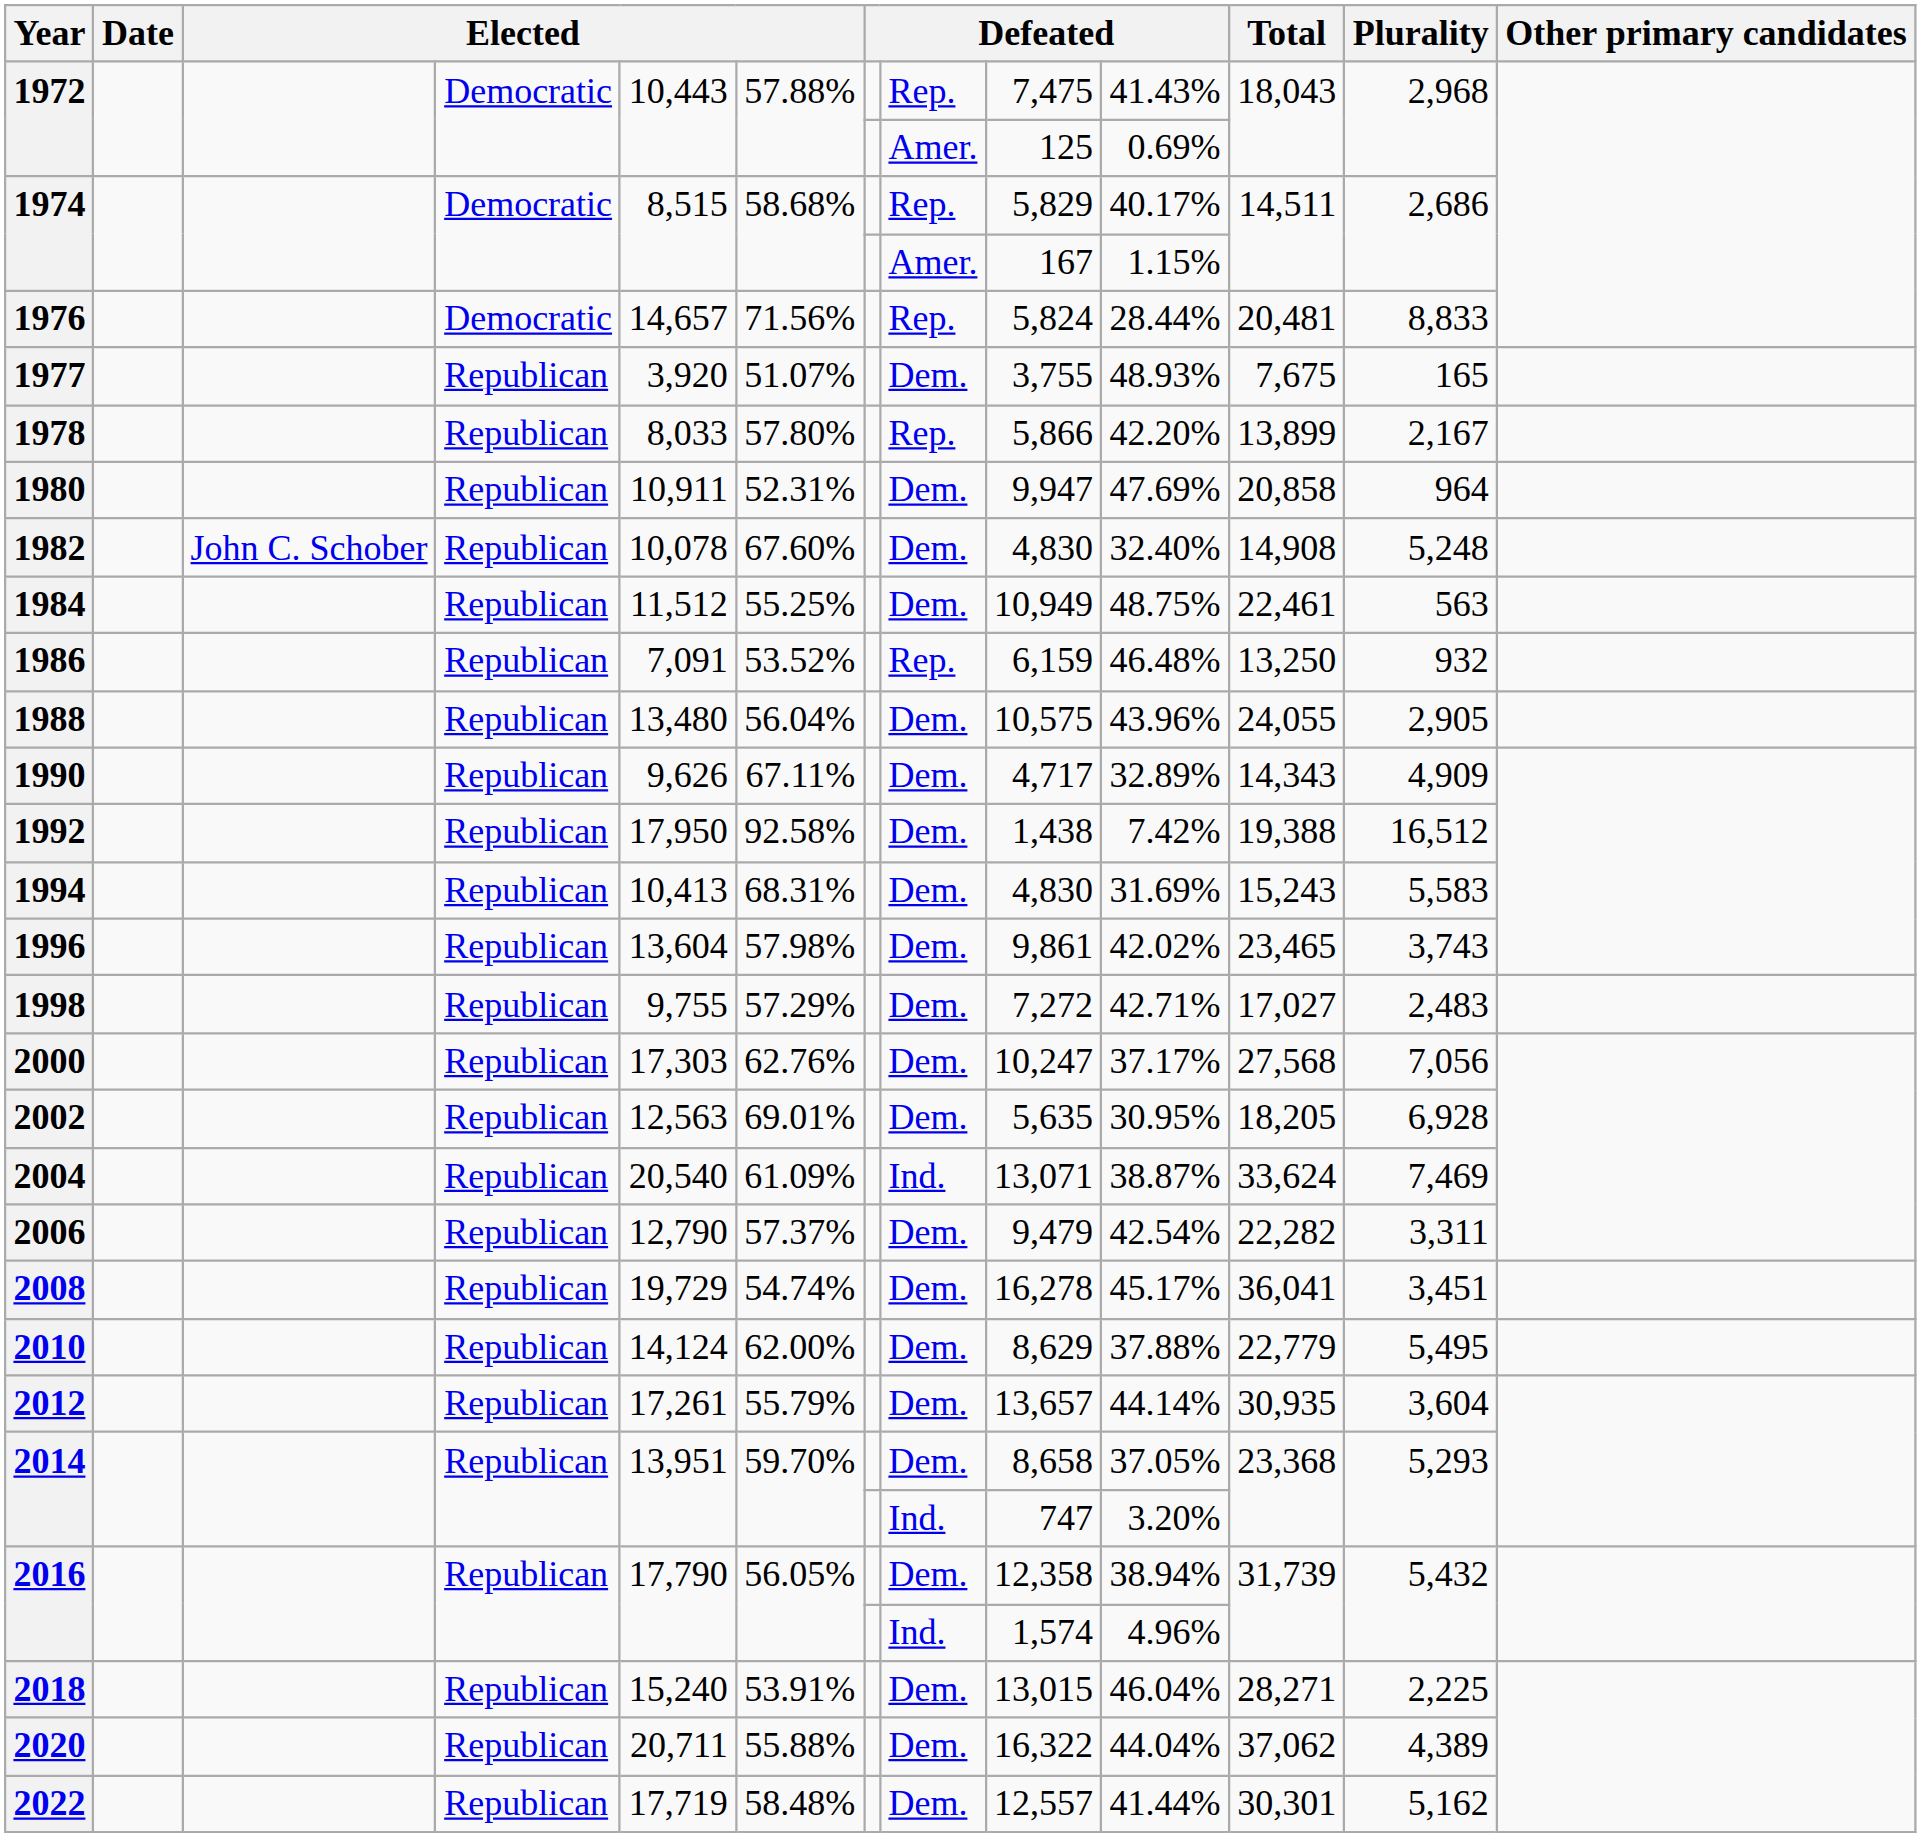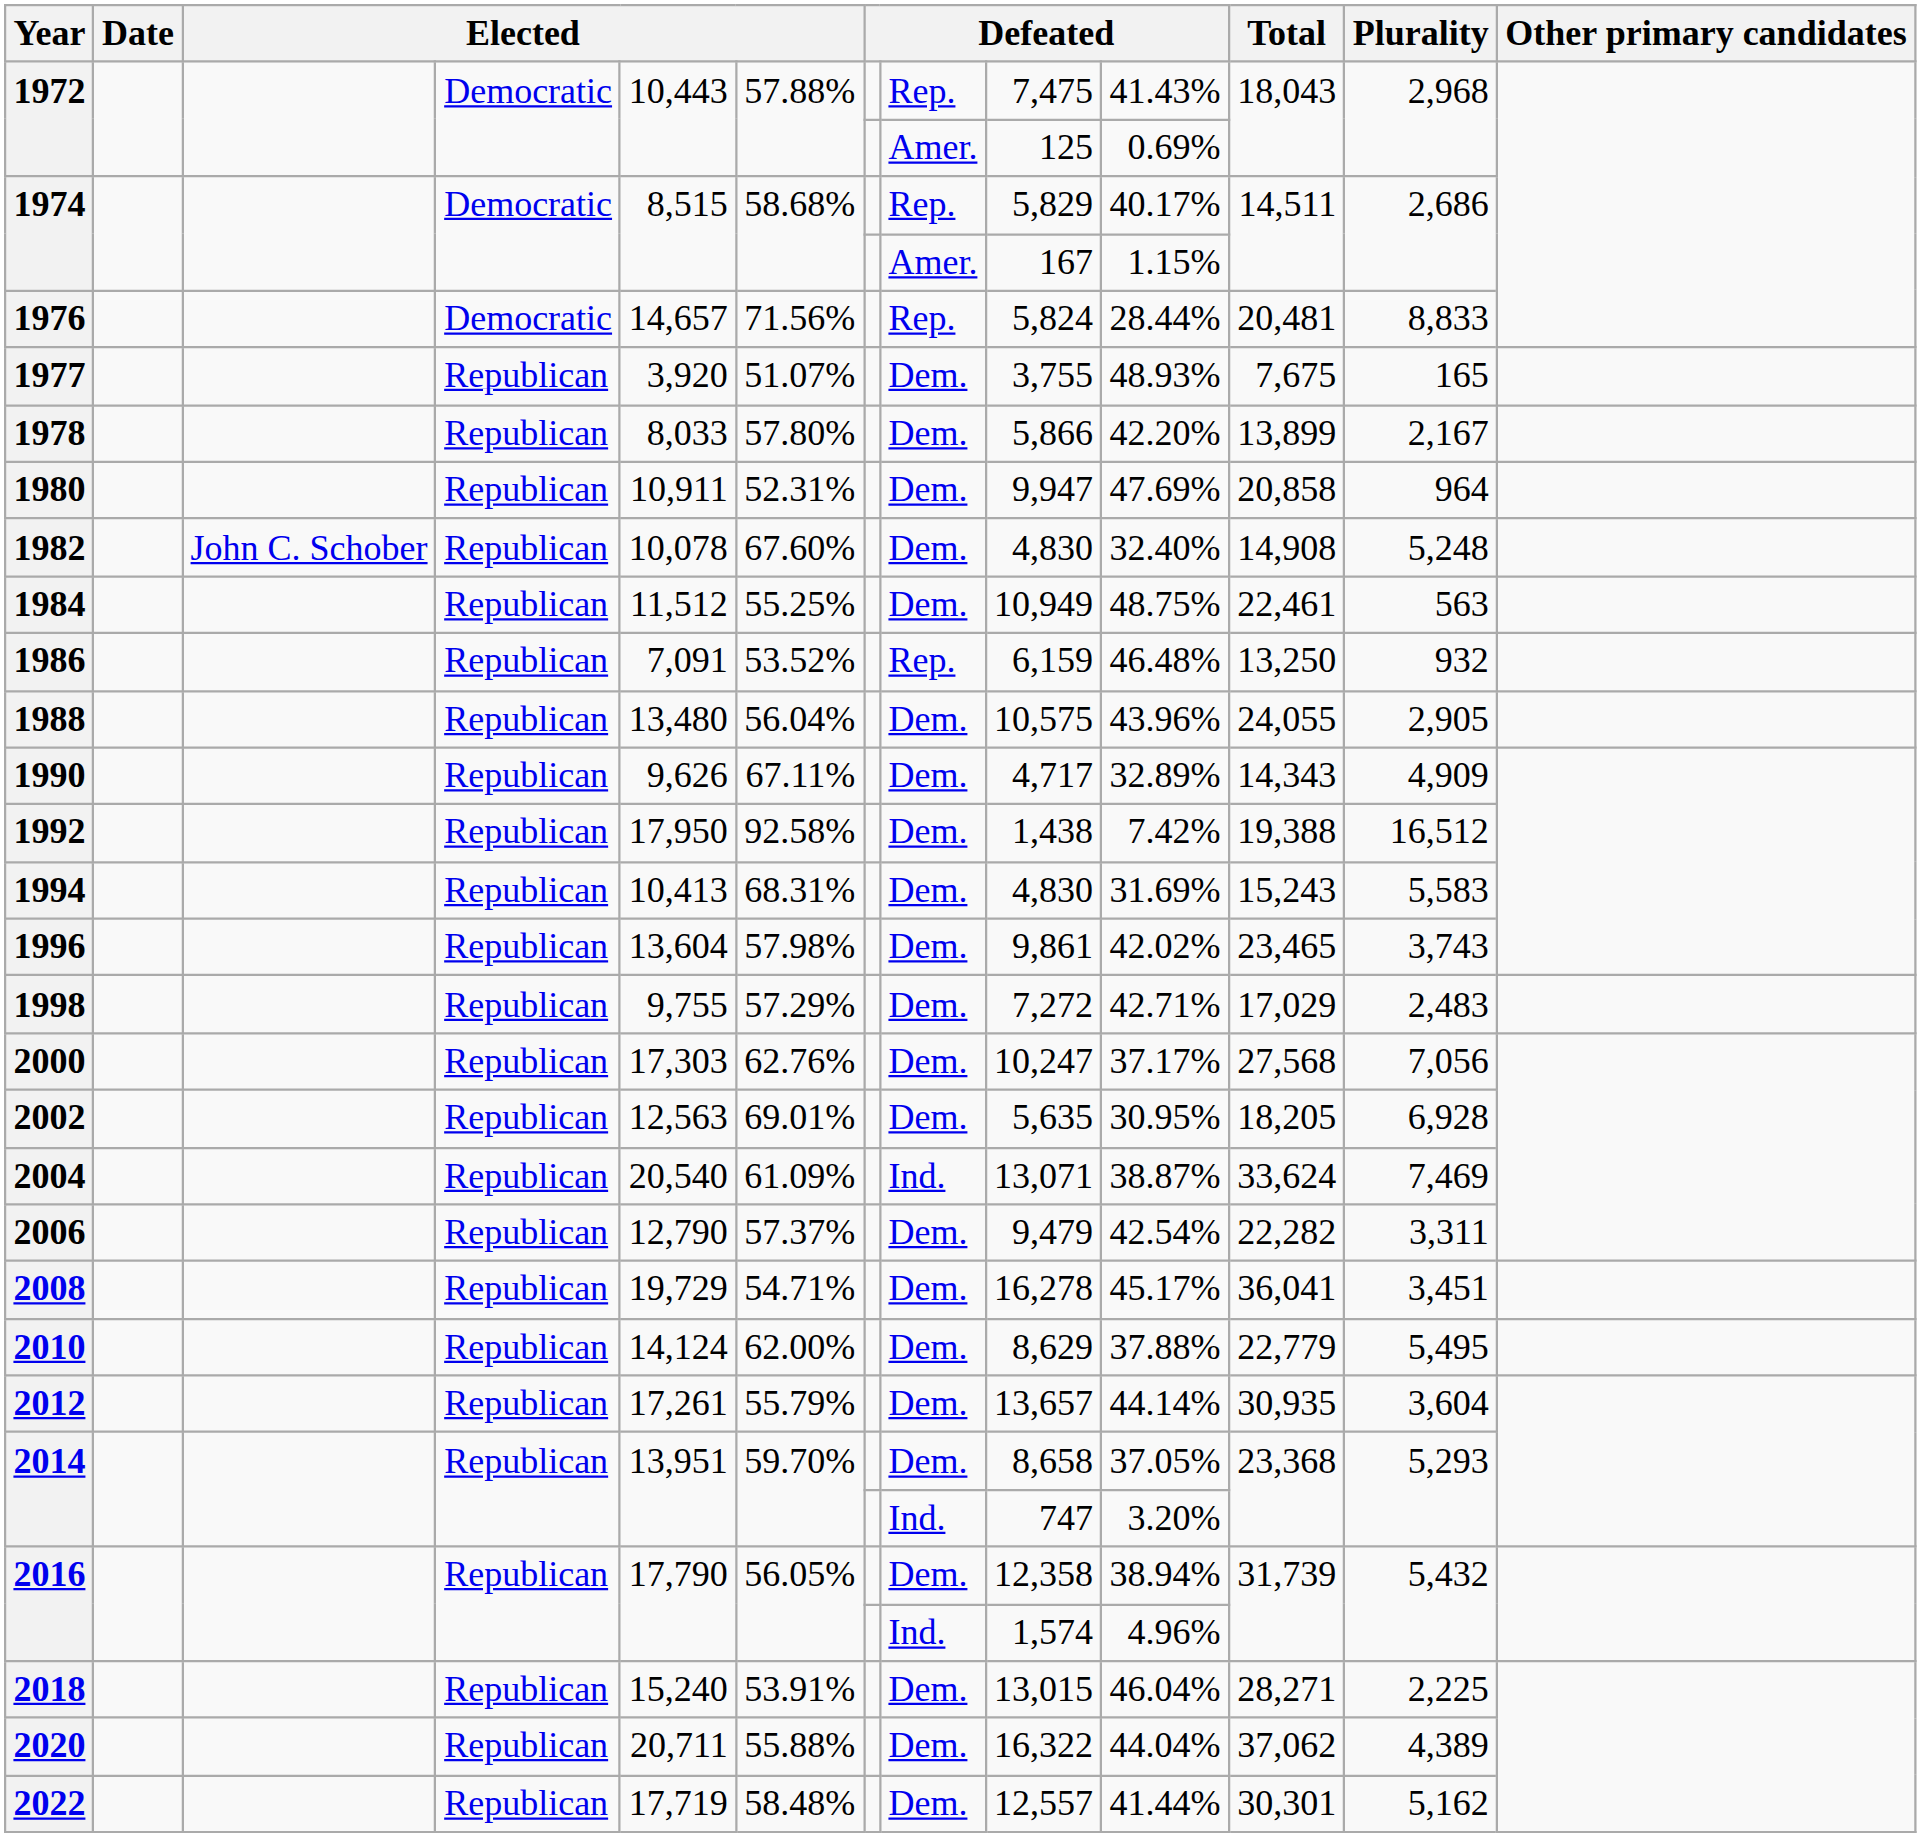1978 | column 8: Rep. -> Dem.
1998 | Total: 17,027 -> 17,029
2008 | column 6: 54.74% -> 54.71%
